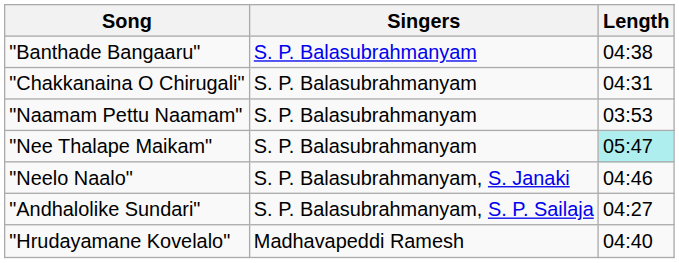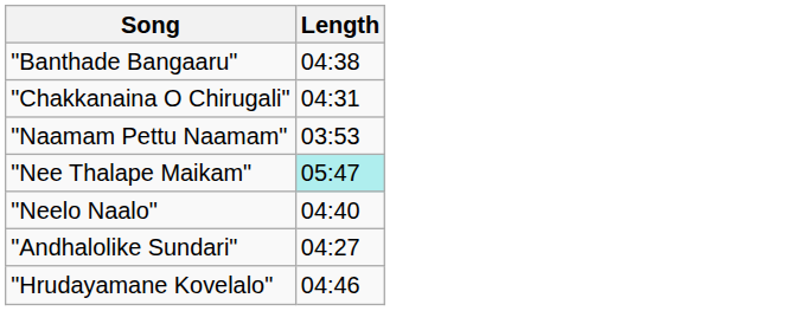- column: Singers | S. P. Balasubrahmanyam | S. P. Balasubrahmanyam | S. P. Balasubrahmanyam | S. P. Balasubrahmanyam | S. P. Balasubrahmanyam, S. Janaki | S. P. Balasubrahmanyam, S. P. Sailaja | Madhavapeddi Ramesh
"Neelo Naalo" | Length: 04:46 -> 04:40
"Hrudayamane Kovelalo" | Length: 04:40 -> 04:46
